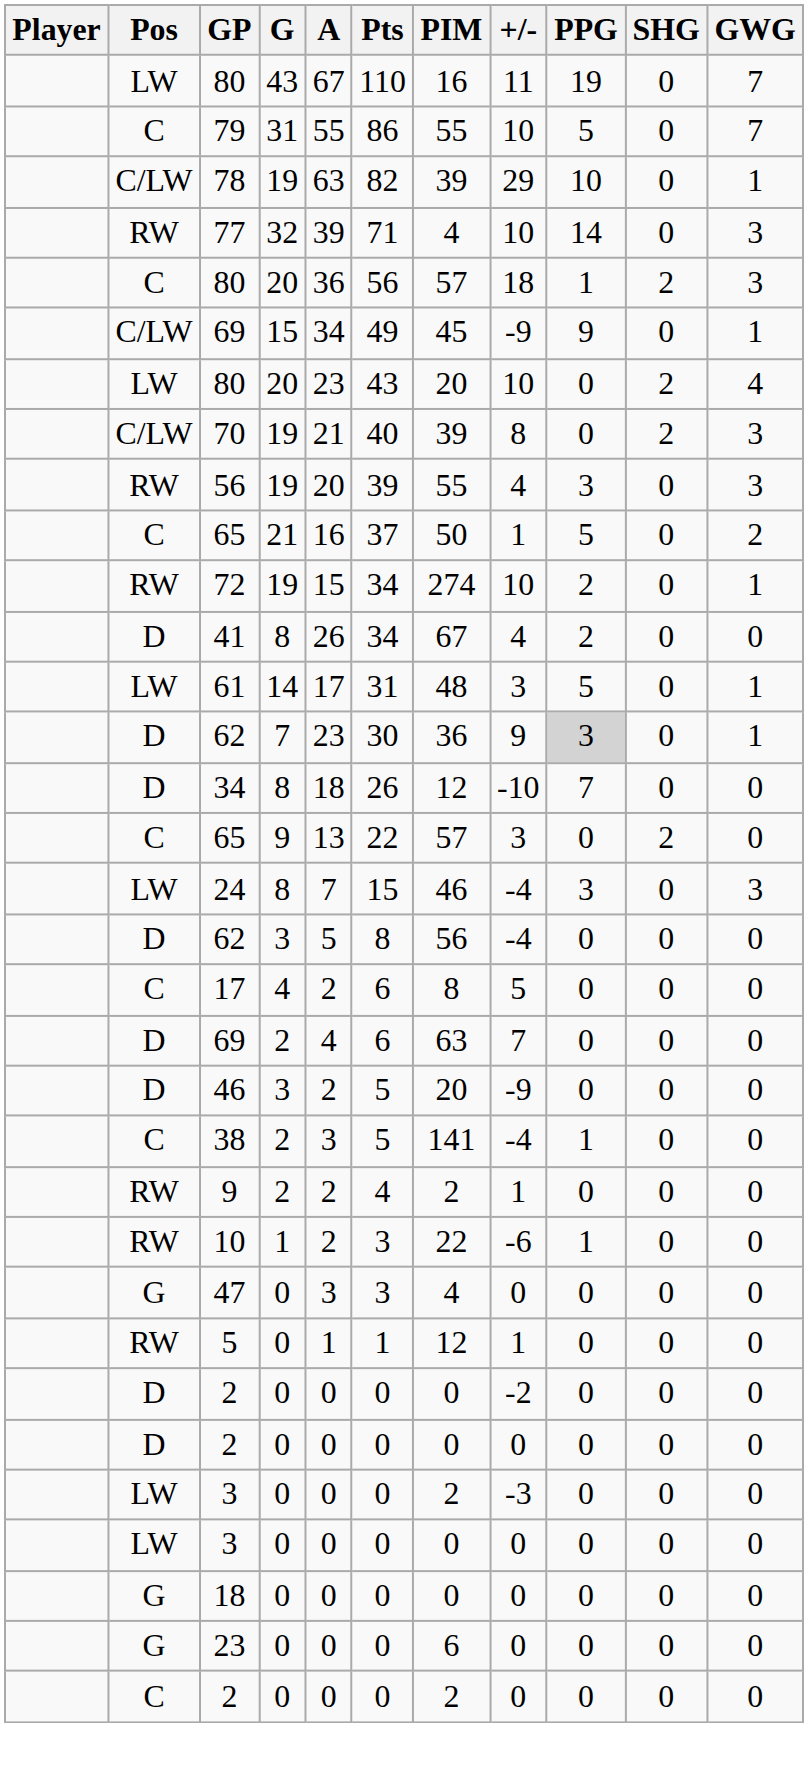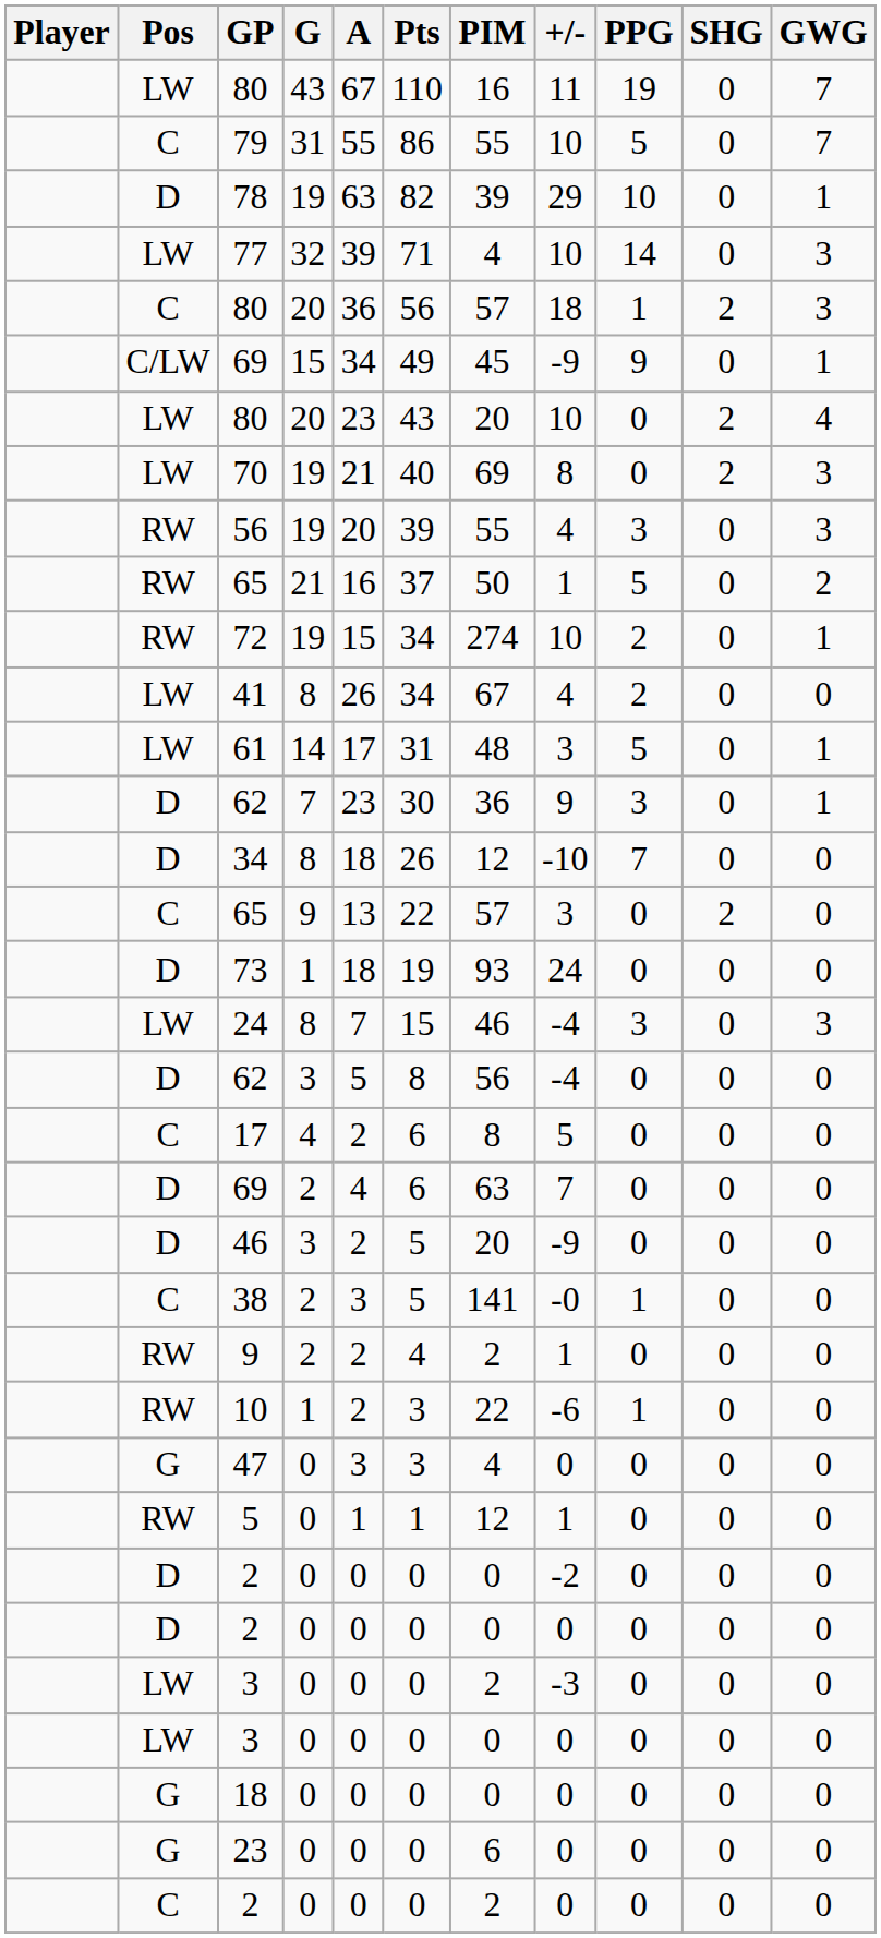78 | Pos: C/LW -> D
77 | Pos: RW -> LW
70 | Pos: C/LW -> LW
70 | PIM: 39 -> 69
65 / 21 | Pos: C -> RW
41 | Pos: D -> LW
62 / 7 | PPG: lightgrey background -> no background
+ row: D | 73 | 1 | 18 | 19 | 93 | 24 | 0 | 0 | 0
38 | +/-: -4 -> -0
